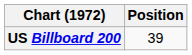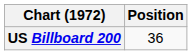US Billboard 200 | Position: 39 -> 36
